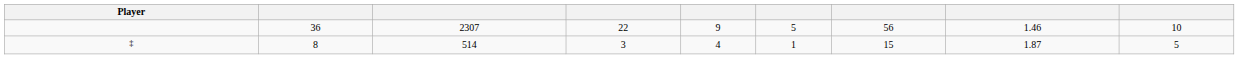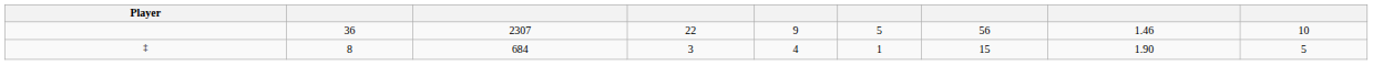‡ | column 3: 514 -> 684
‡ | column 8: 1.87 -> 1.90
